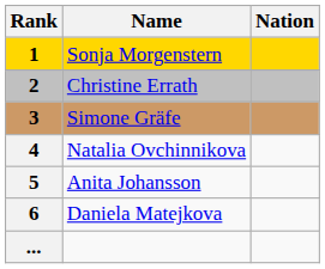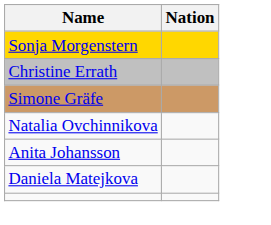- column: Rank | 1 | 2 | 3 | 4 | 5 | 6 | ...
